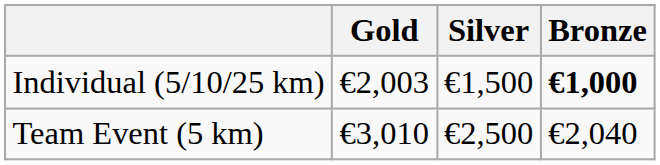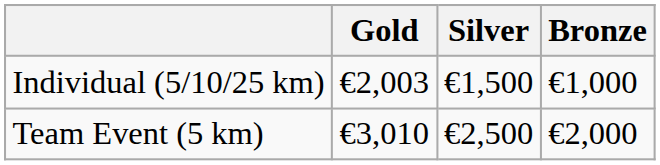Individual (5/10/25 km) | Bronze: bold -> normal
Team Event (5 km) | Bronze: €2,040 -> €2,000
